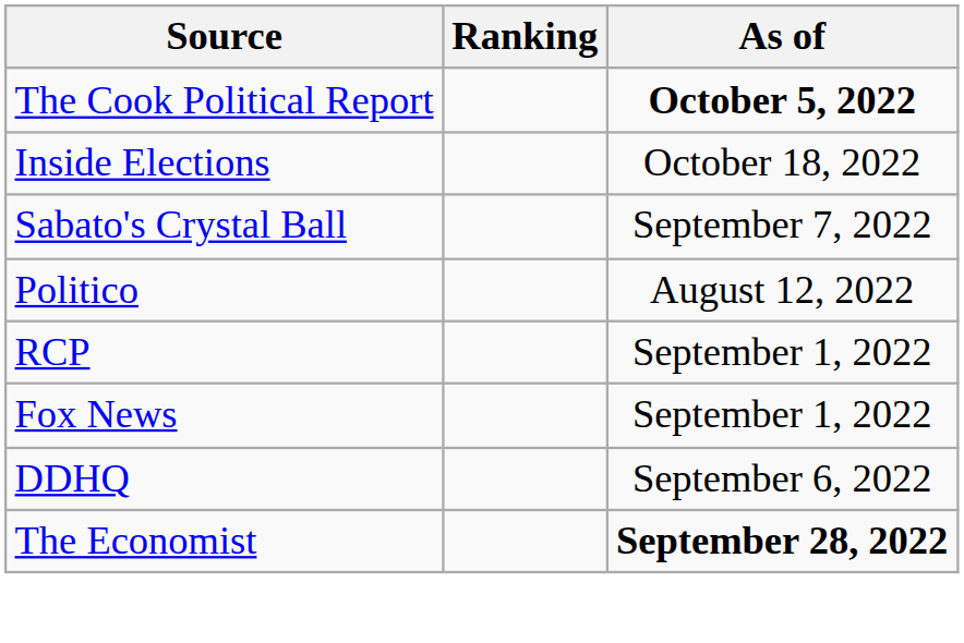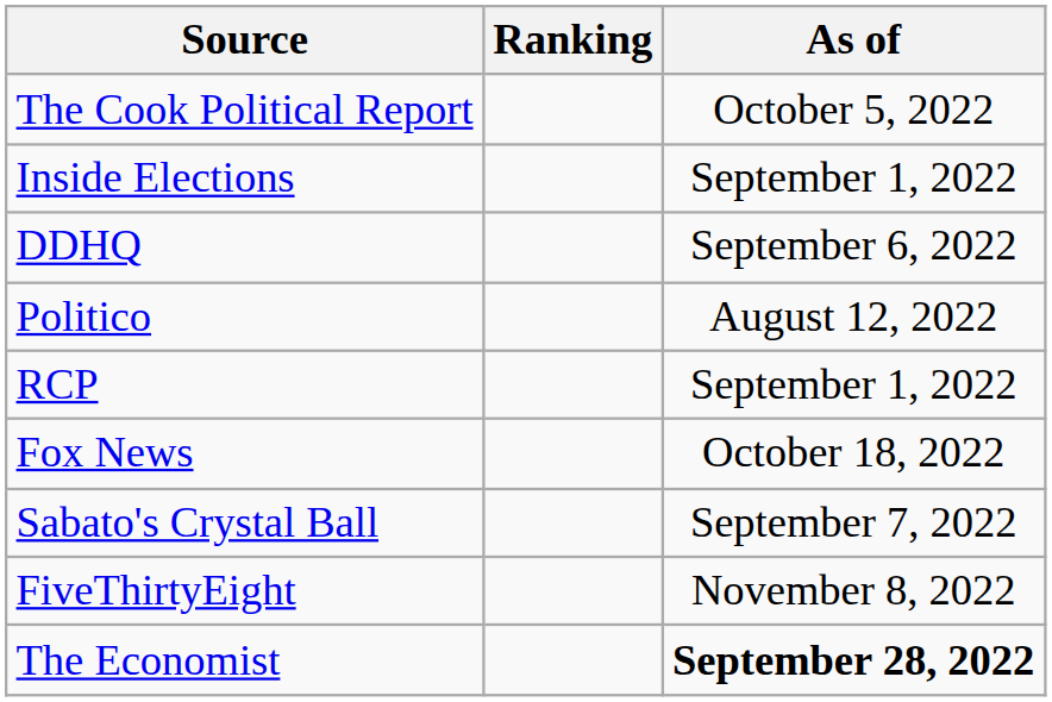The Cook Political Report | As of: bold -> normal
Inside Elections | As of: October 18, 2022 -> September 1, 2022
rows swapped: Sabato's Crystal Ball <-> DDHQ
Fox News | As of: September 1, 2022 -> October 18, 2022
+ row: FiveThirtyEight | November 8, 2022
